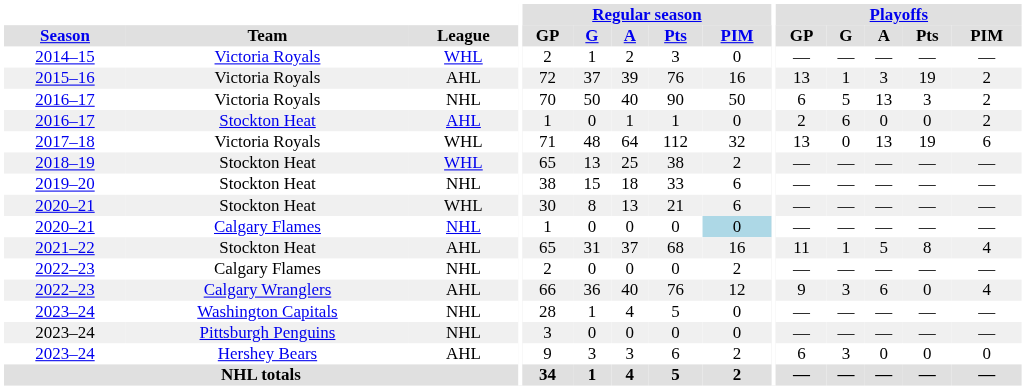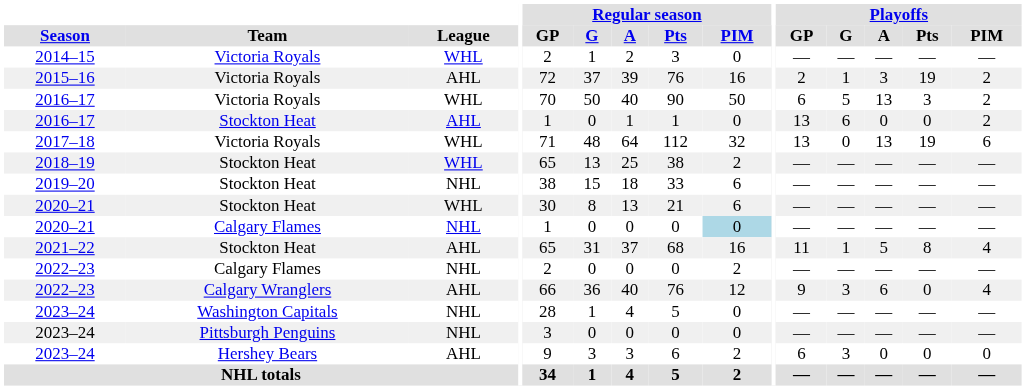2015–16 | Playoffs / GP: 13 -> 2
2016–17 / Victoria Royals | League: NHL -> WHL
2016–17 / Stockton Heat | Playoffs / GP: 2 -> 13
